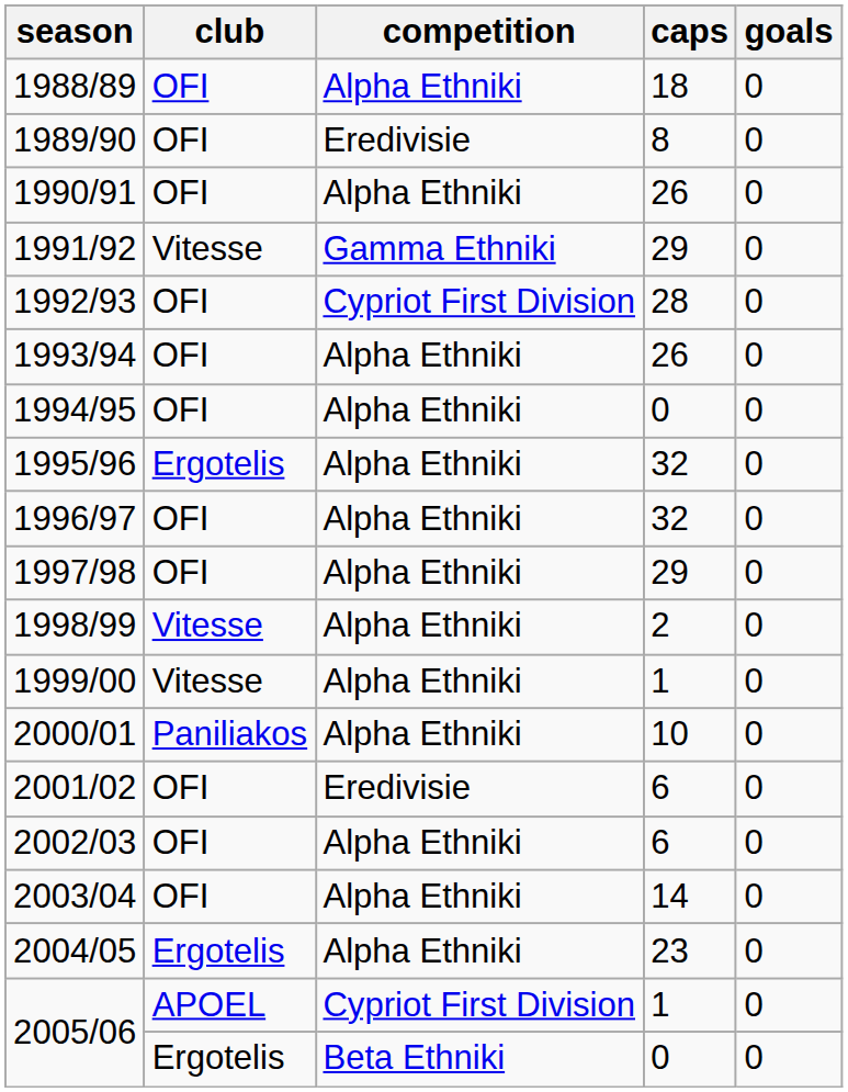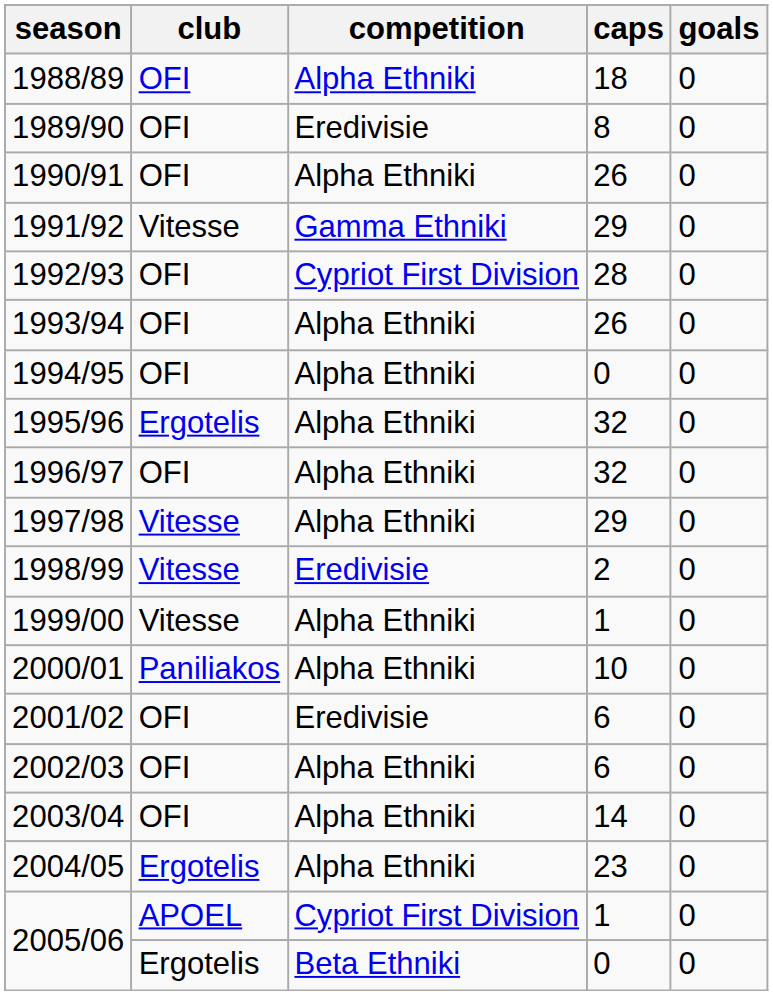1997/98 | club: OFI -> Vitesse
1998/99 | competition: Alpha Ethniki -> Eredivisie
